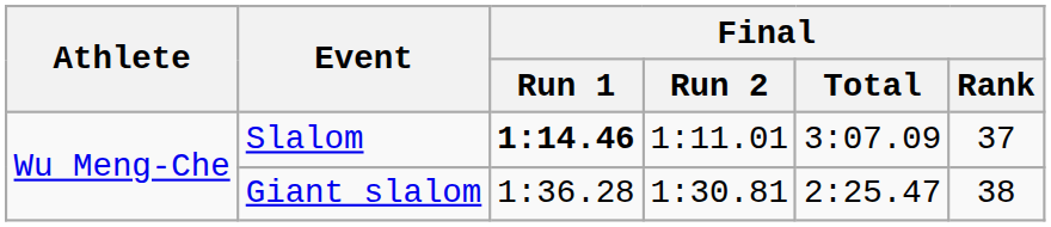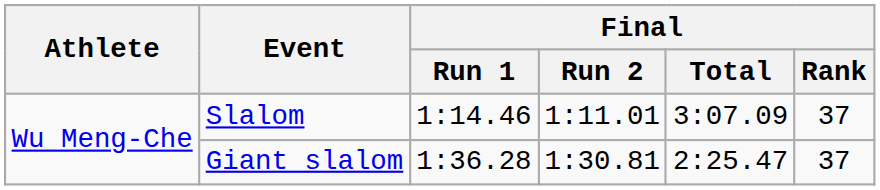Slalom | Final / Run 1: bold -> normal
Giant slalom | Final / Rank: 38 -> 37
